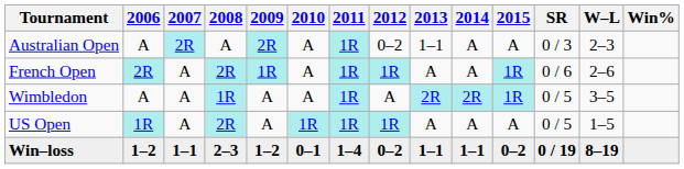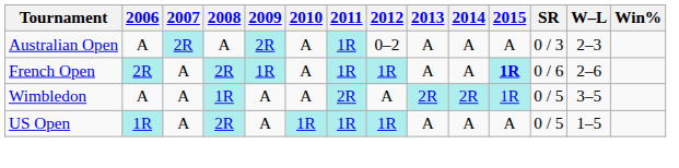Australian Open | 2013: 1–1 -> A
French Open | 2015: normal -> bold
Wimbledon | 2011: 1R -> 2R
- row: Win–loss | 1–2 | 1–1 | 2–3 | 1–2 | 0–1 | 1–4 | 0–2 | 1–1 | 1–1 | 0–2 | 0 / 19 | 8–19
